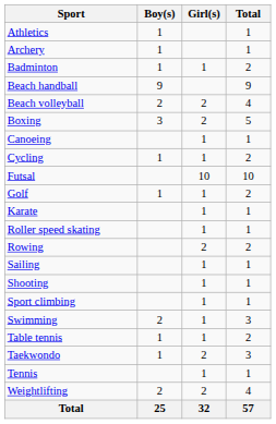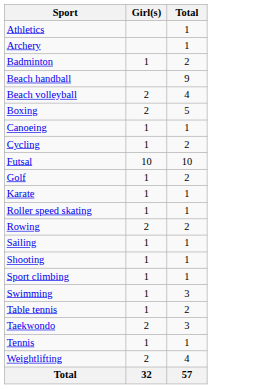- column: Boy(s) | 1 | 1 | 1 | 9 | 2 | 3 | 1 | 1 | 2 | 1 | 1 | 2 | 25
